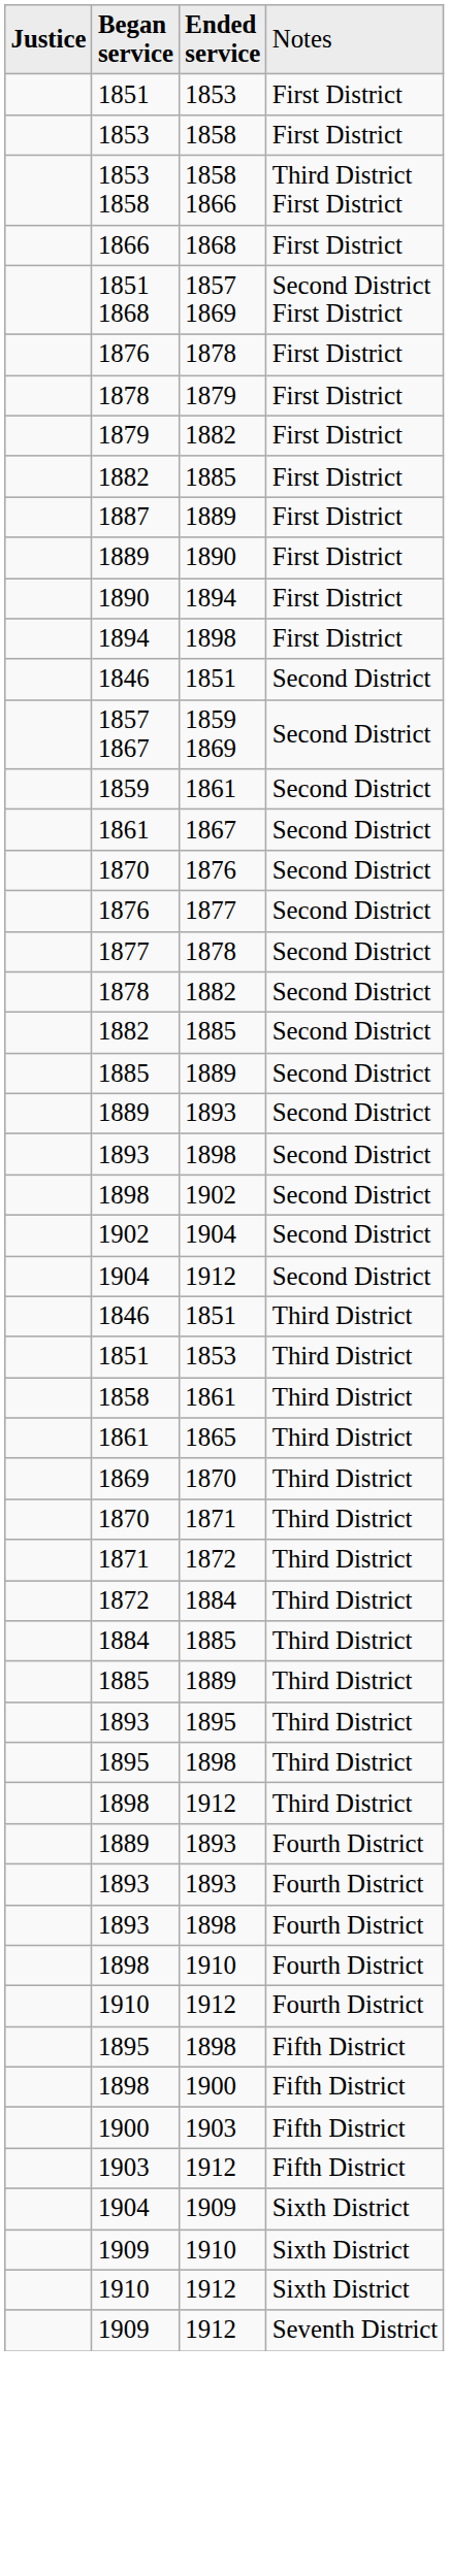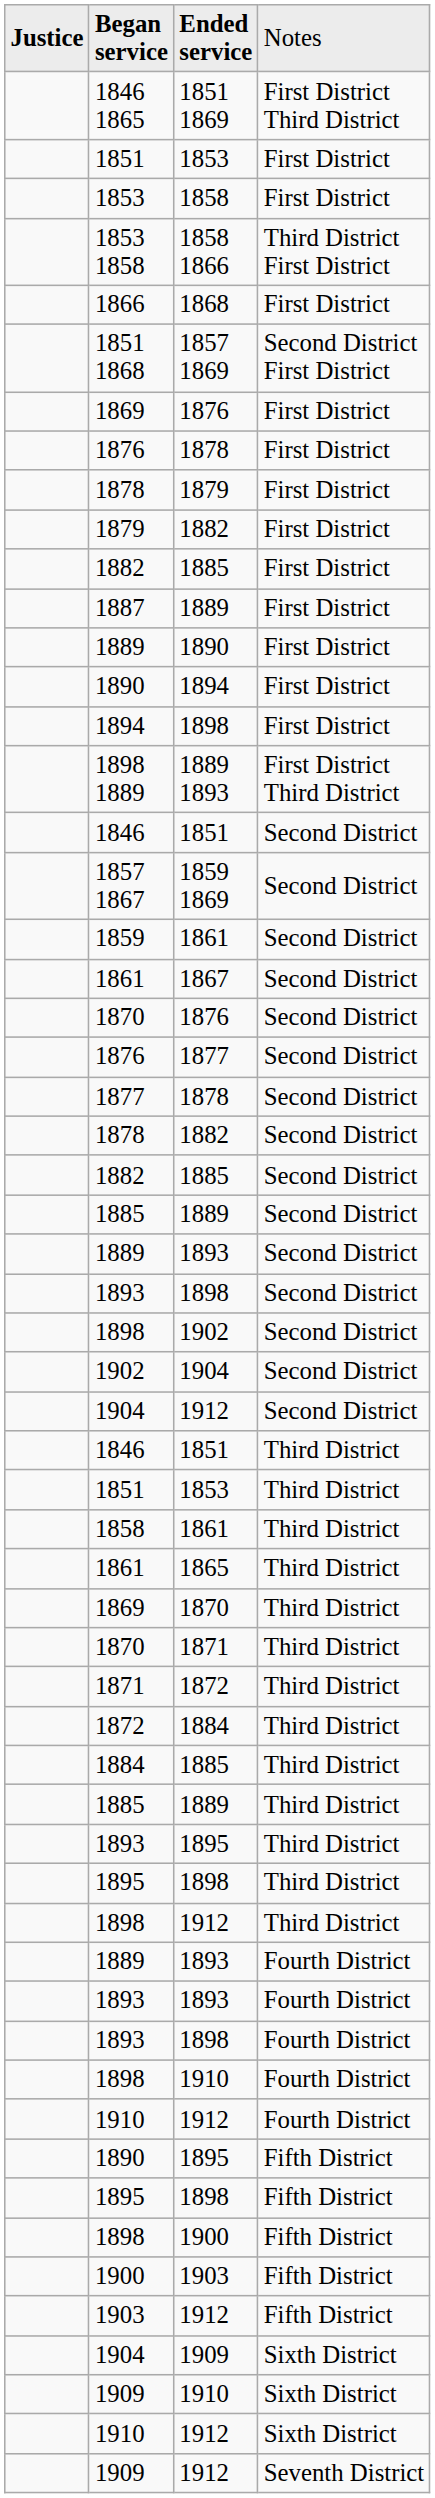+ row: 1846 1865 | 1851 1869 | First District Third District
+ row: 1869 | 1876 | First District
+ row: 1898 1889 | 1889 1893 | First District Third District
+ row: 1890 | 1895 | Fifth District
